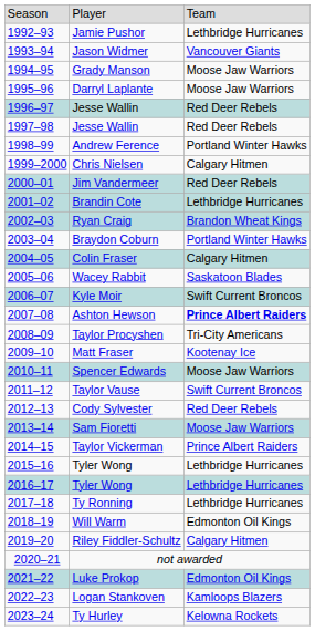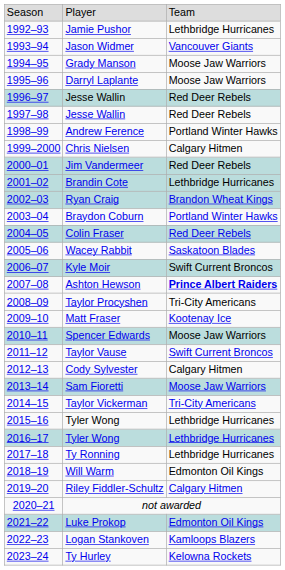Colin Fraser | column 3: Calgary Hitmen -> Red Deer Rebels
Cody Sylvester | column 3: Red Deer Rebels -> Calgary Hitmen
Taylor Vickerman | column 3: Prince Albert Raiders -> Tri-City Americans
